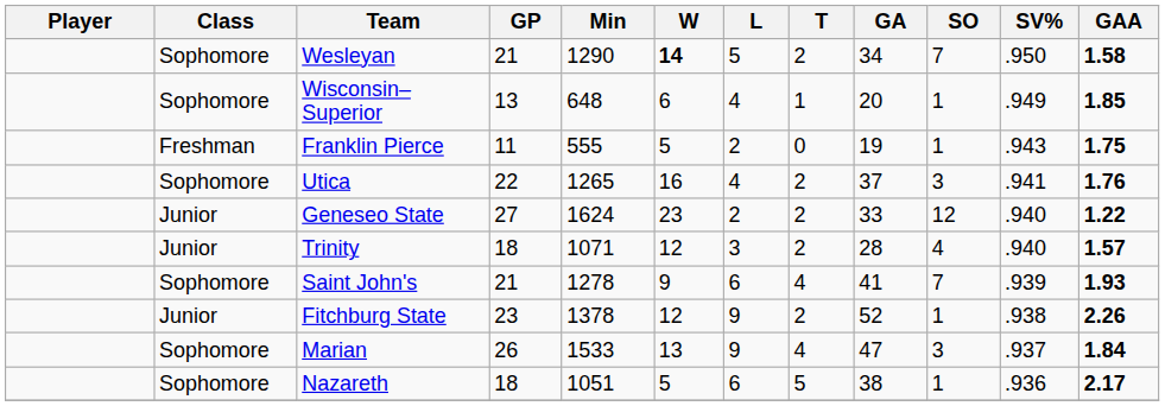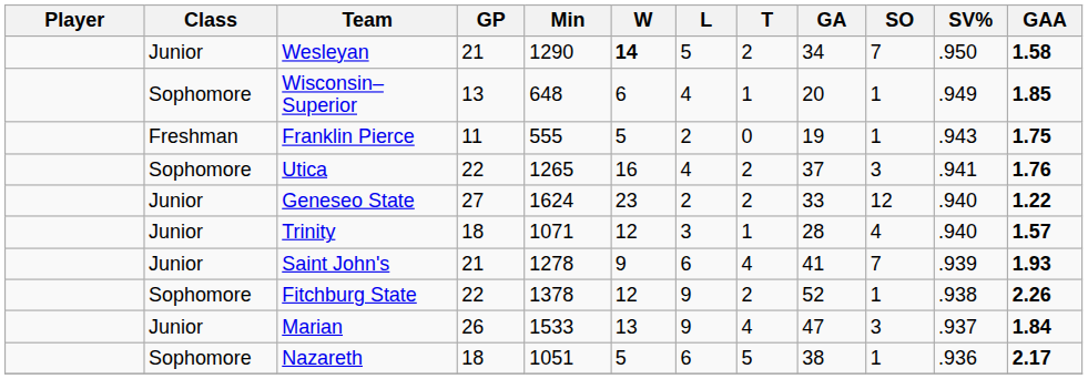Wesleyan | Class: Sophomore -> Junior
Trinity | T: 2 -> 1
Saint John's | Class: Sophomore -> Junior
Fitchburg State | Class: Junior -> Sophomore
Fitchburg State | GP: 23 -> 22
Marian | Class: Sophomore -> Junior
